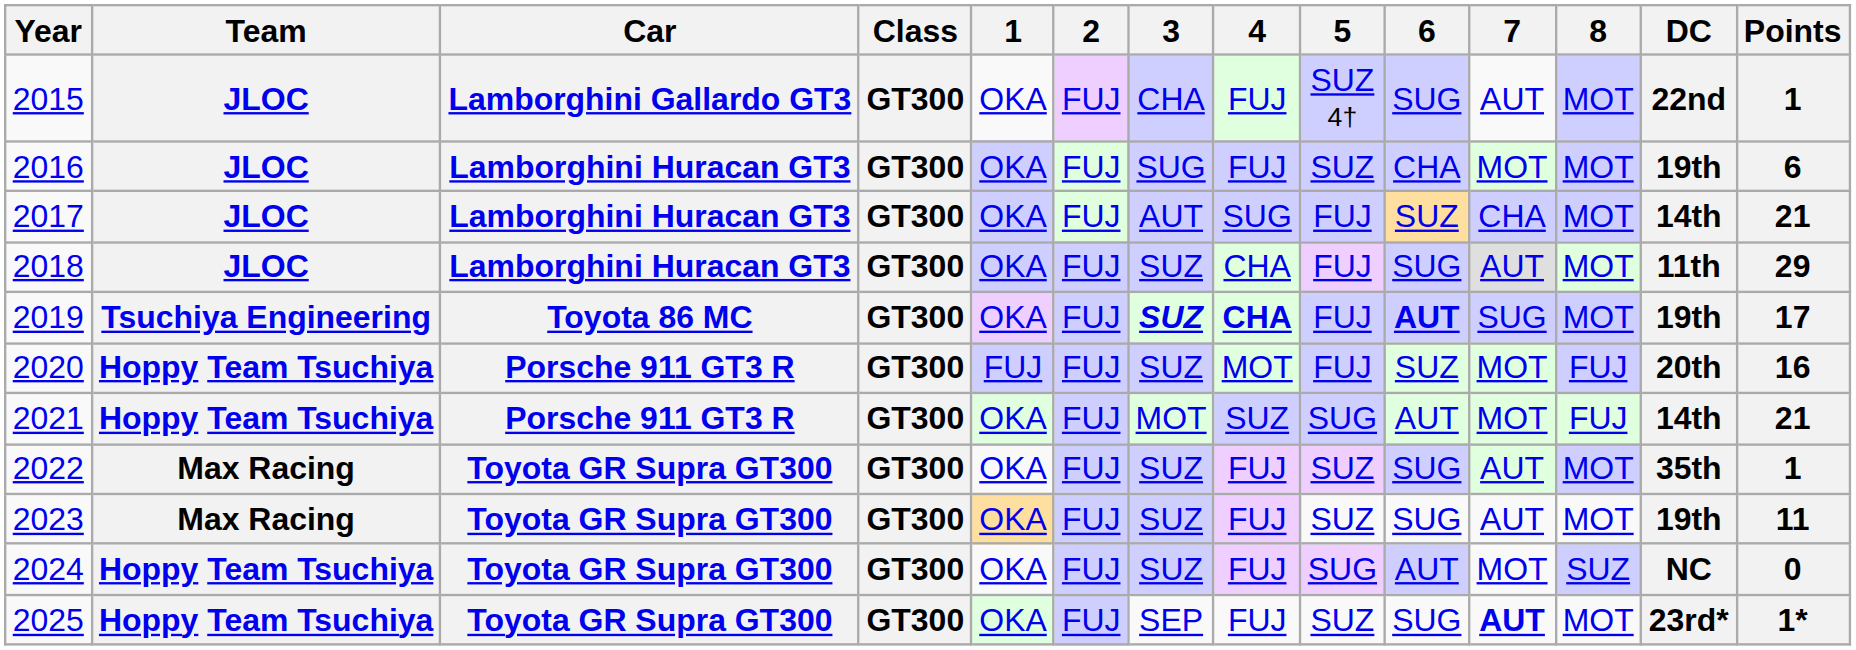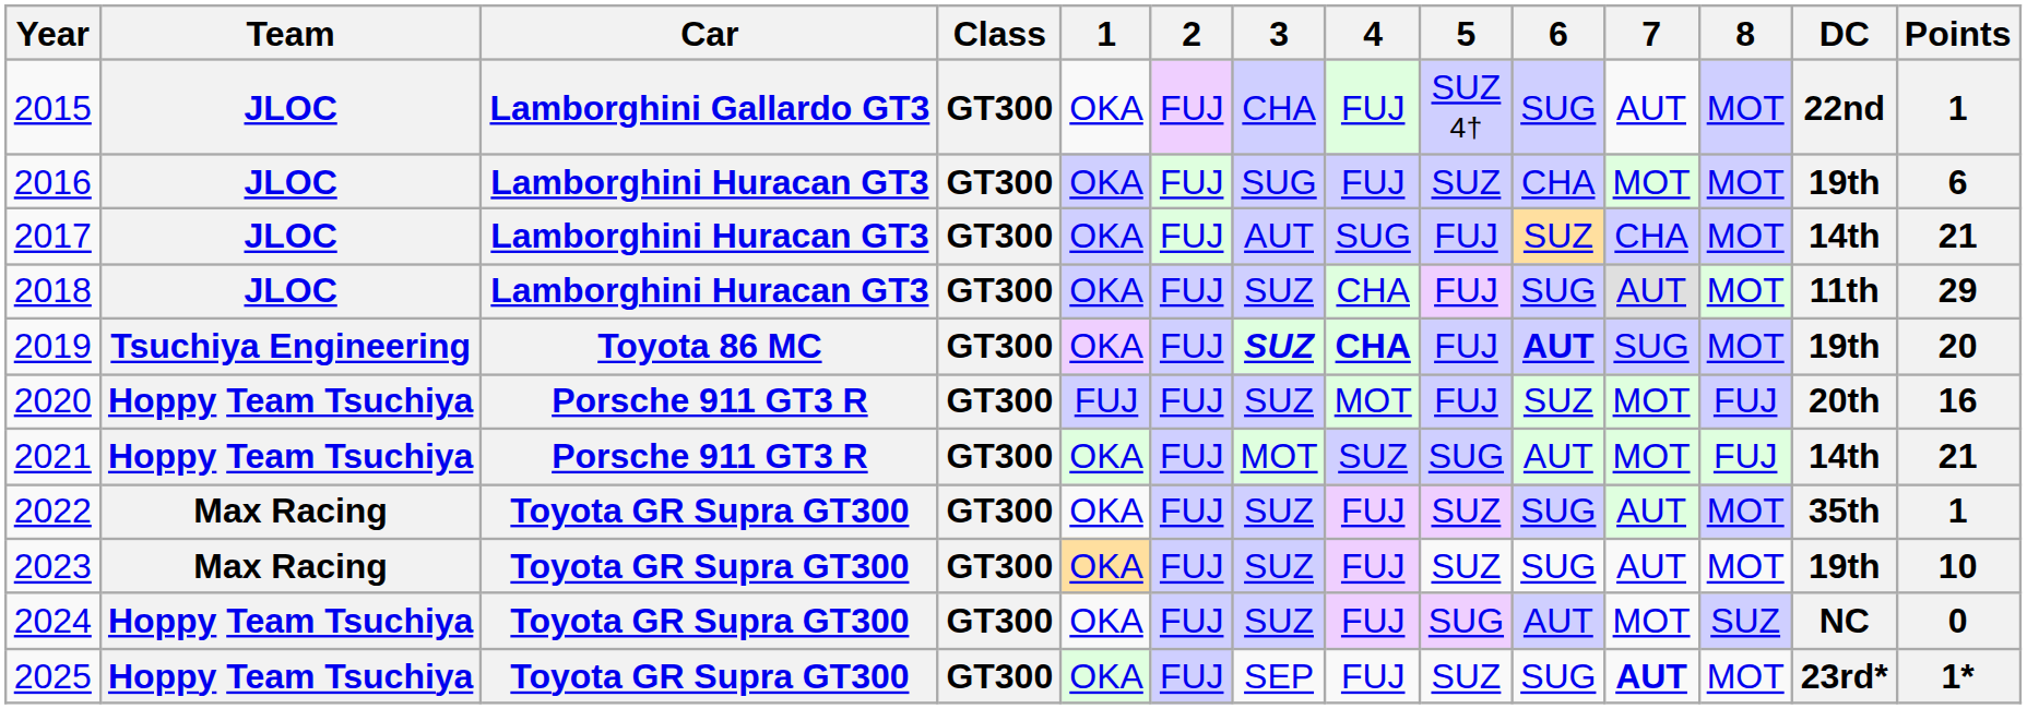2019 | Points: 17 -> 20
2023 | Points: 11 -> 10
